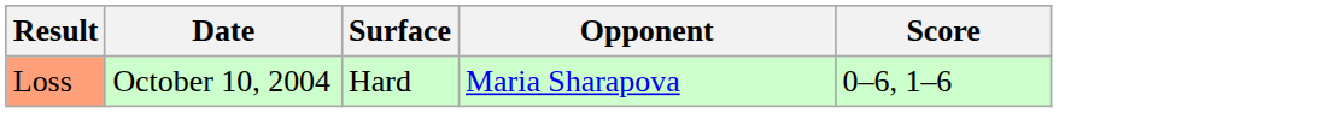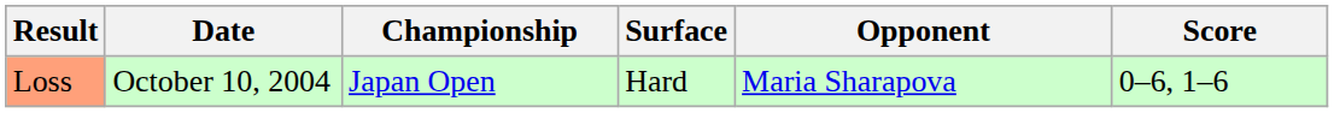+ column: Championship | Japan Open
